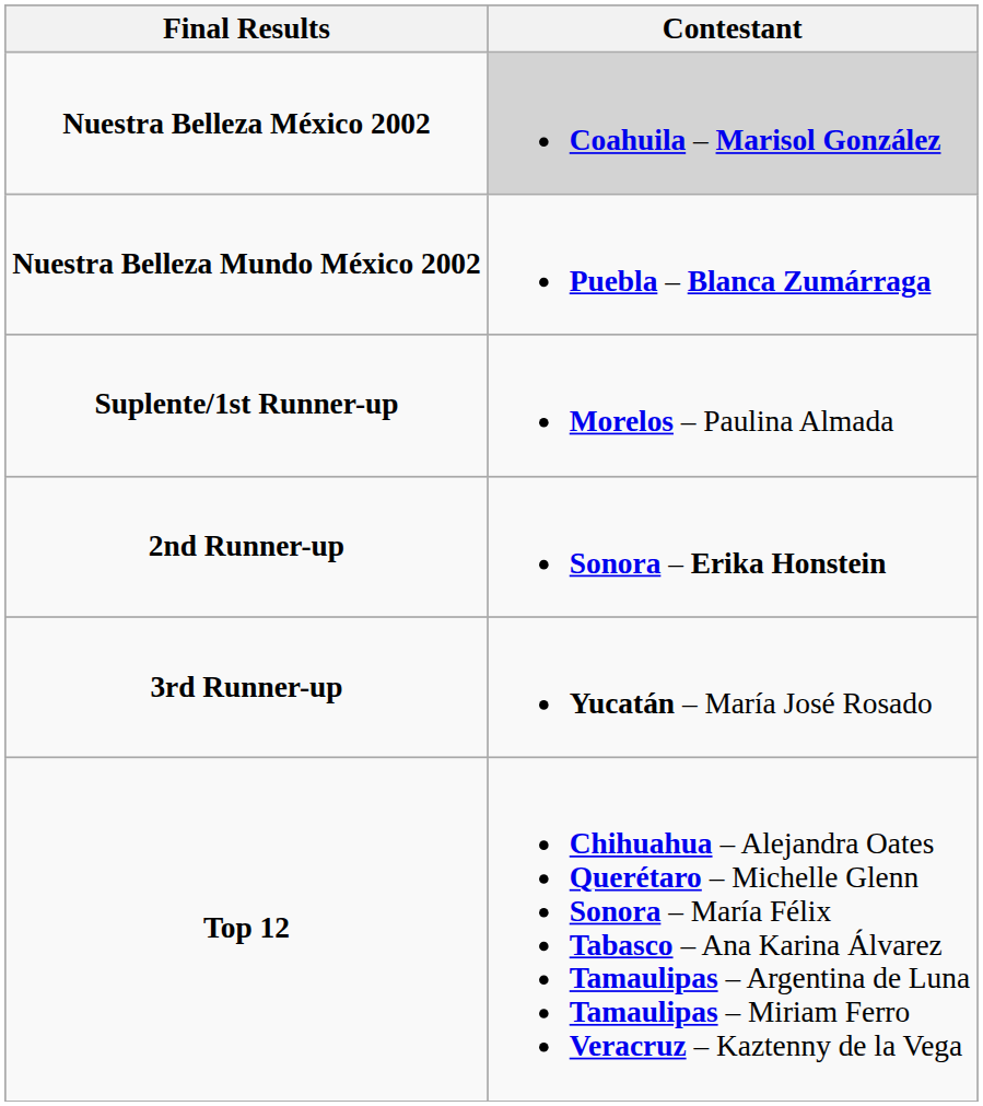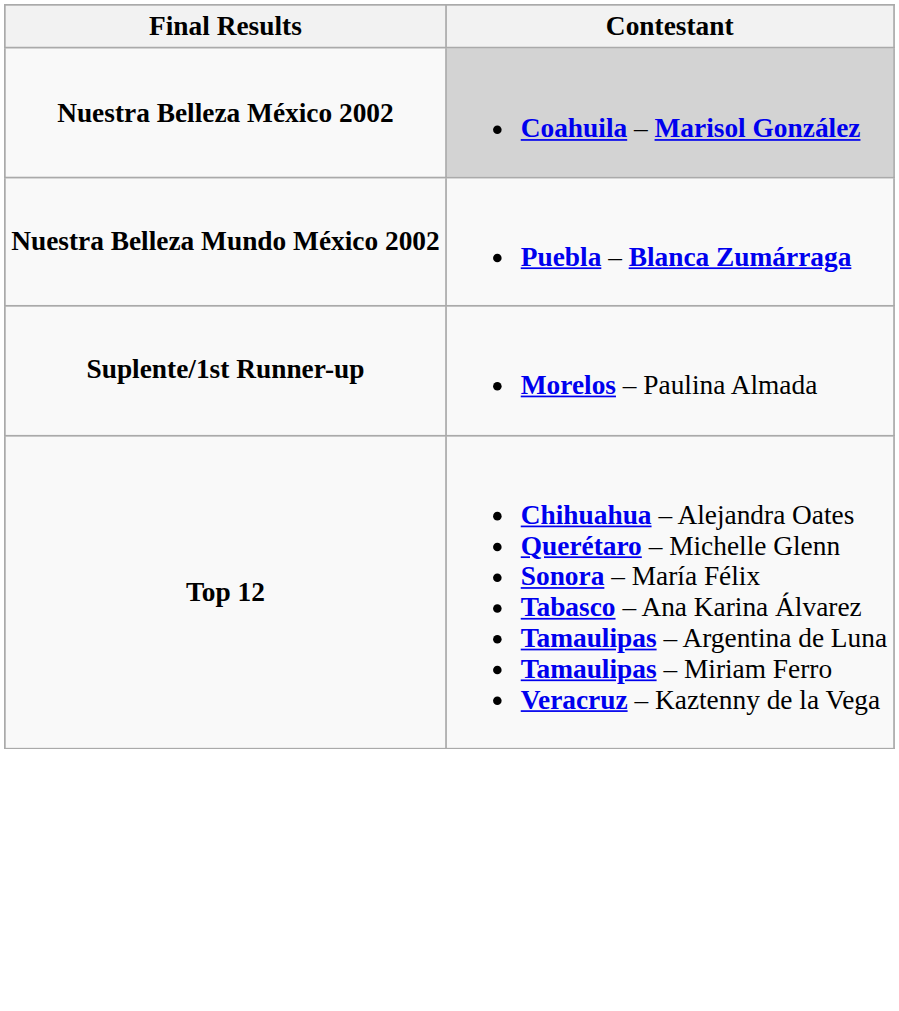- row: 2nd Runner-up | Sonora – Erika Honstein
- row: 3rd Runner-up | Yucatán – María José Rosado
